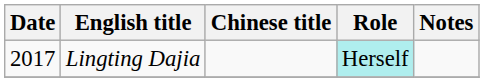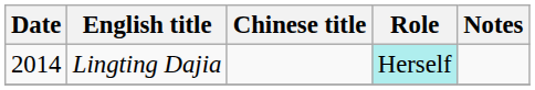Lingting Dajia | Date: 2017 -> 2014
